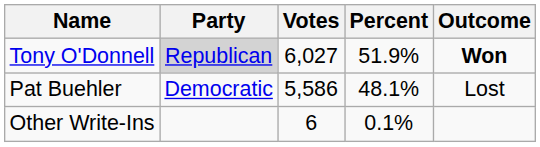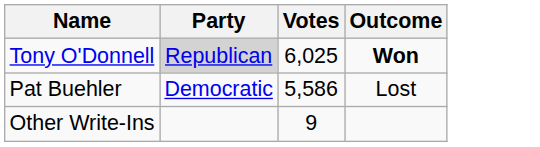- column: Percent | 51.9% | 48.1% | 0.1%
Tony O'Donnell | Votes: 6,027 -> 6,025
Other Write-Ins | Votes: 6 -> 9
